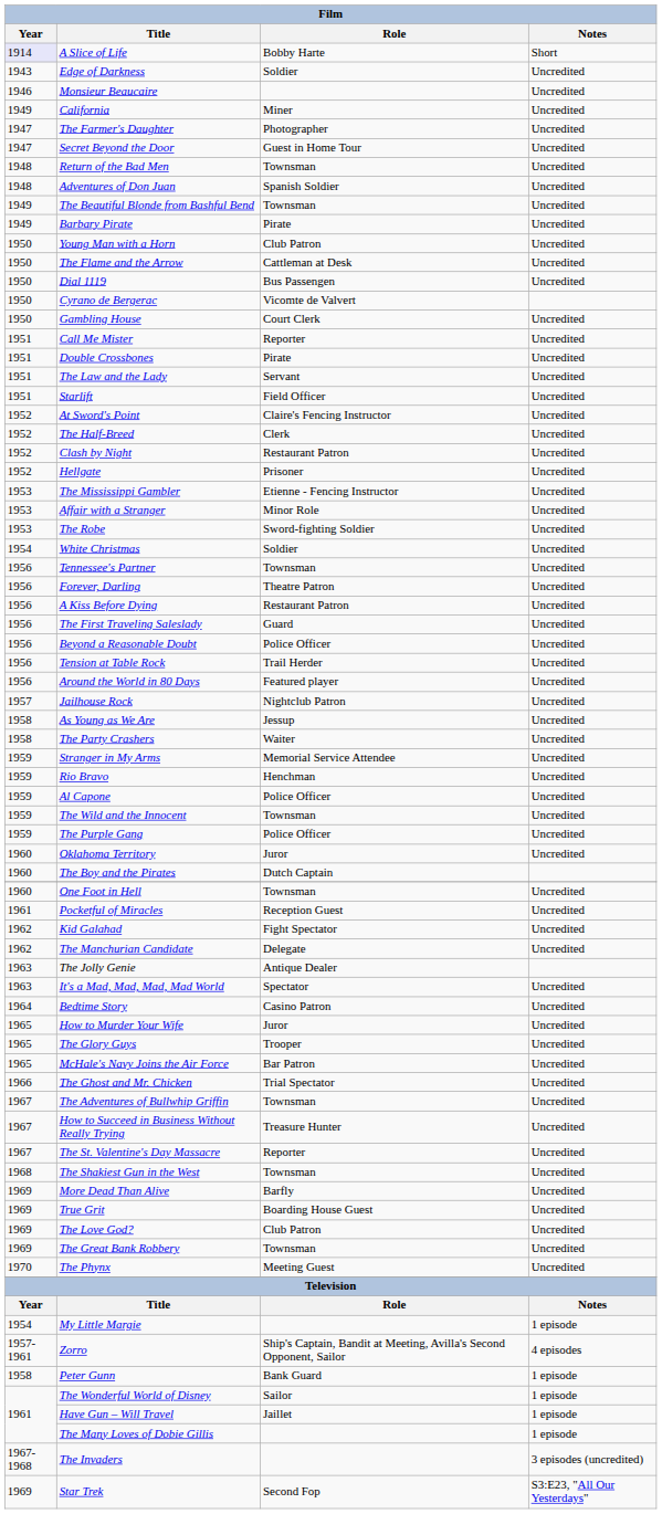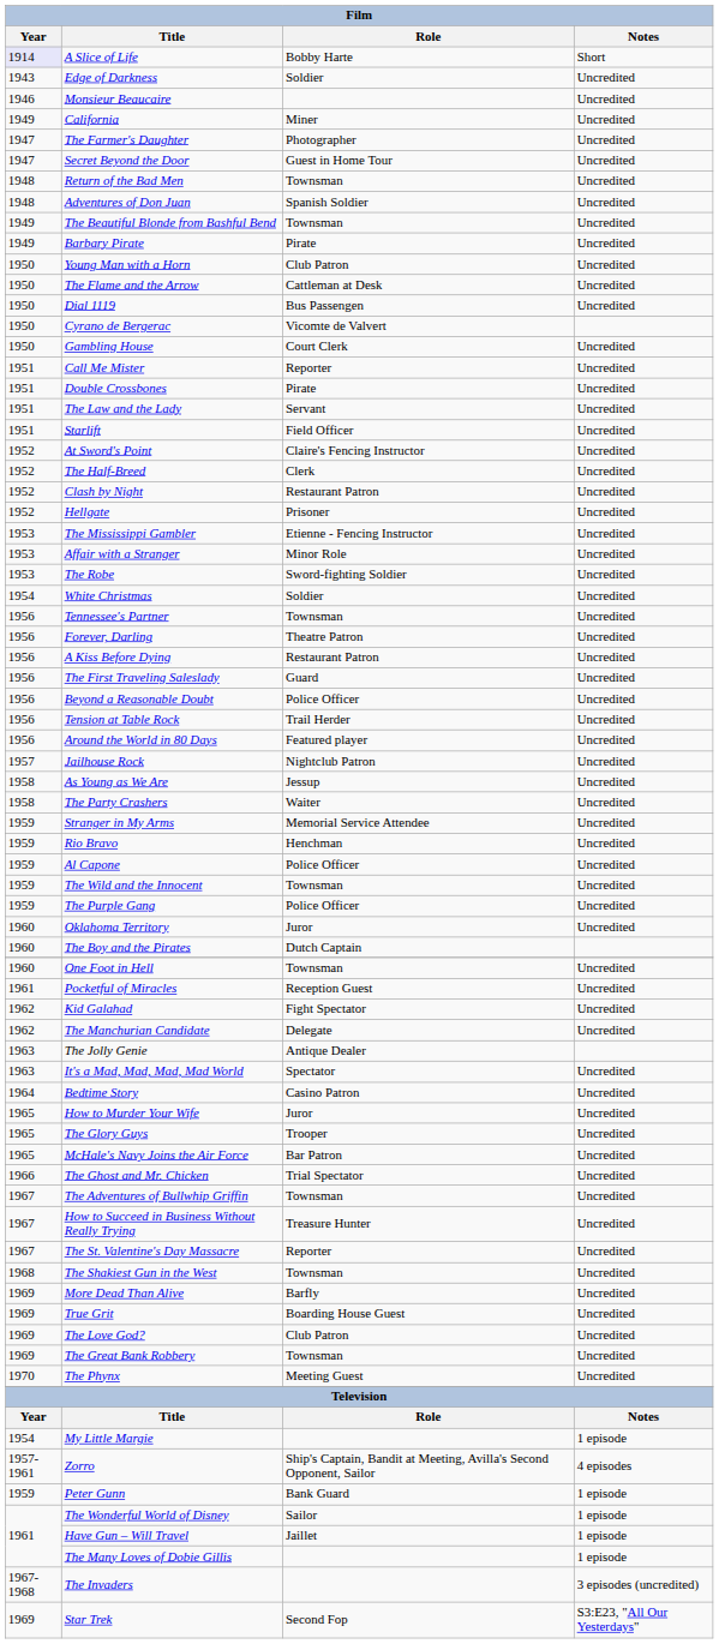Peter Gunn | Year: 1958 -> 1959
